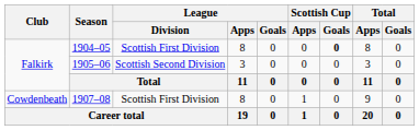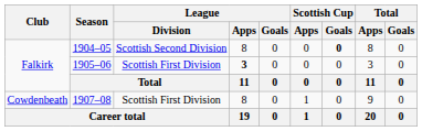1904–05 | League / Division: Scottish First Division -> Scottish Second Division
1905–06 | League / Division: Scottish Second Division -> Scottish First Division
1905–06 | League / Apps: normal -> bold
